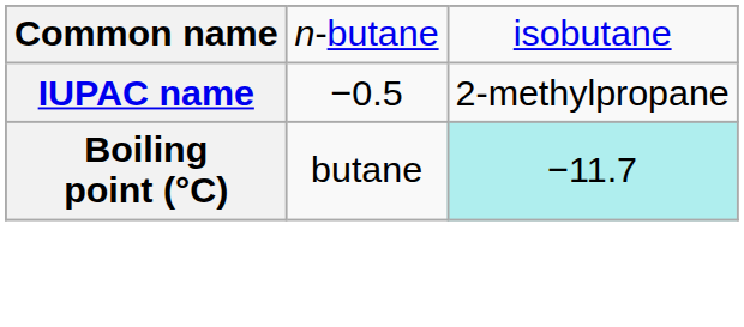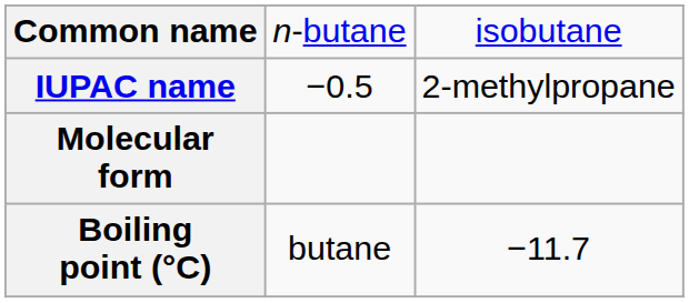+ row: Molecular form
Boiling point (°C) | column 3: paleturquoise background -> no background
